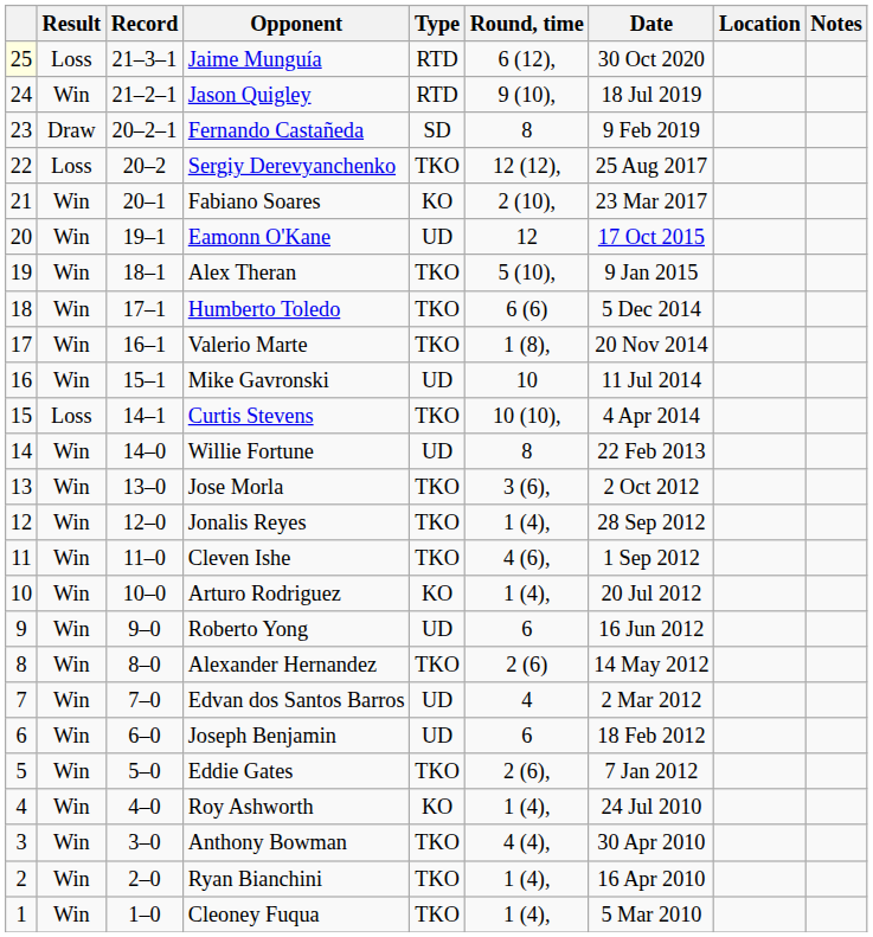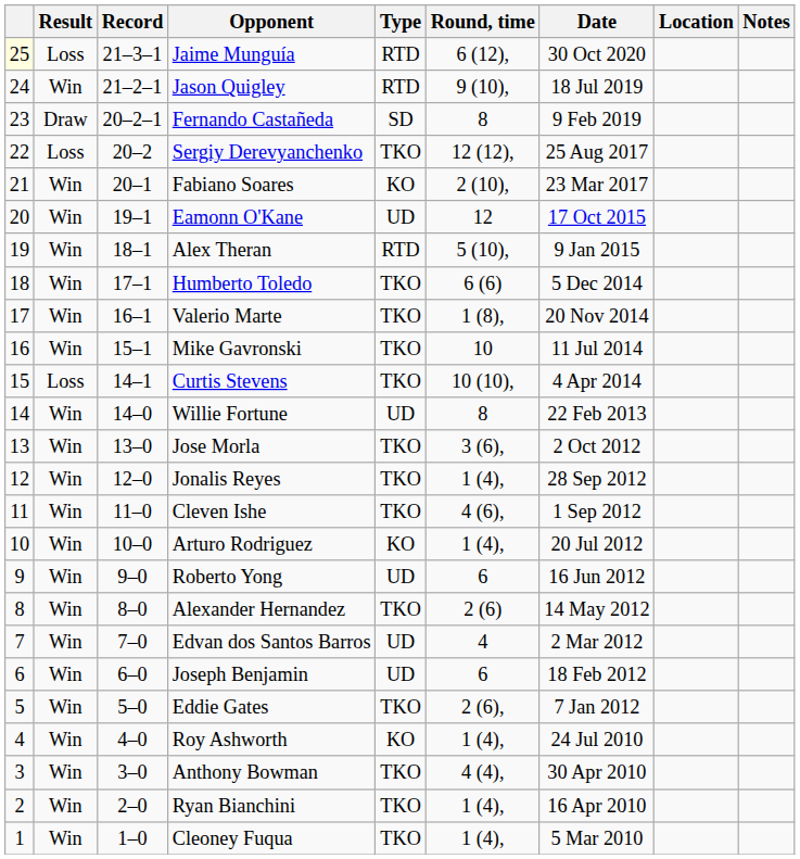Alex Theran | Type: TKO -> RTD
Mike Gavronski | Type: UD -> TKO
